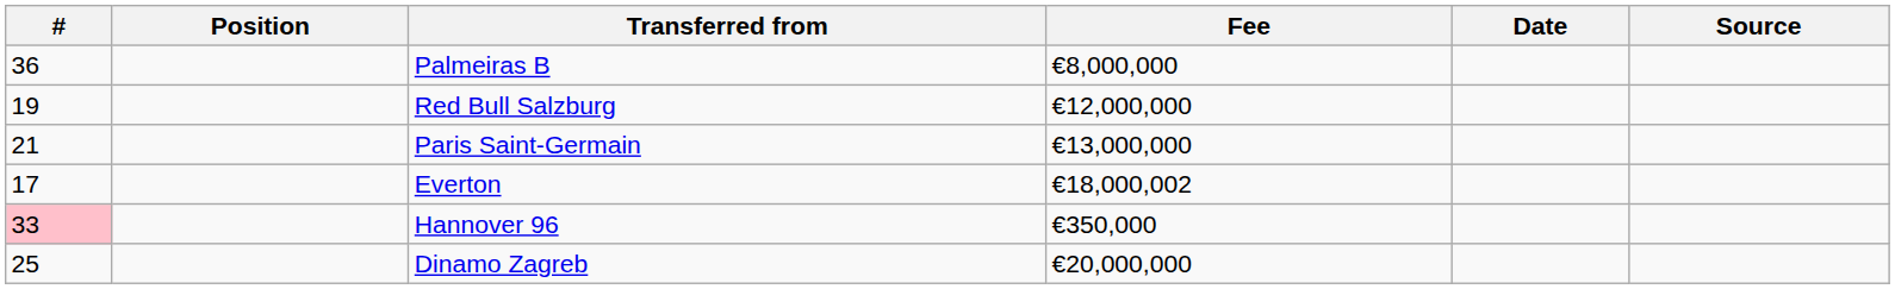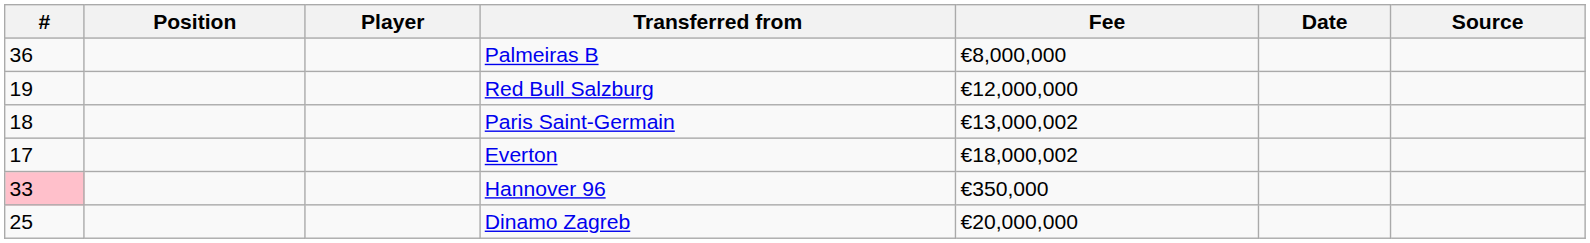+ column: Player
Paris Saint-Germain | #: 21 -> 18
Paris Saint-Germain | Fee: €13,000,000 -> €13,000,002
